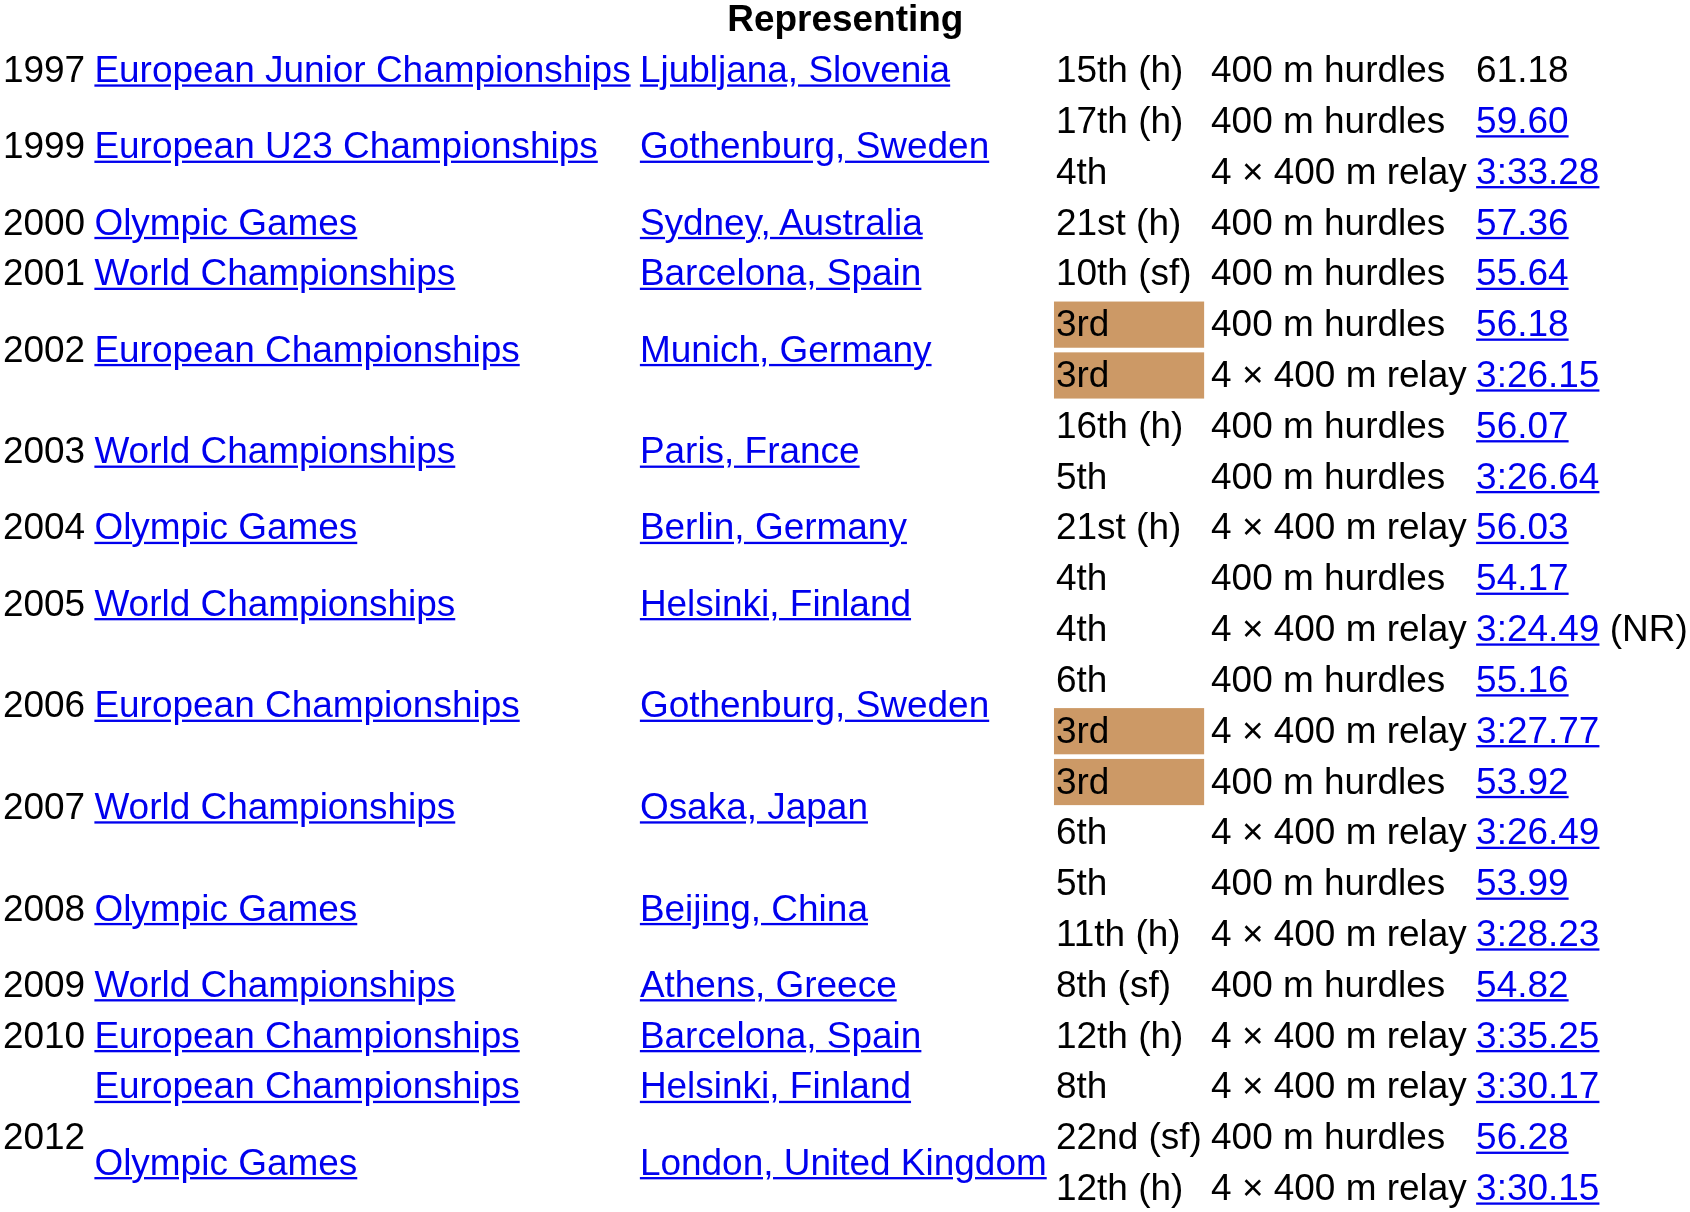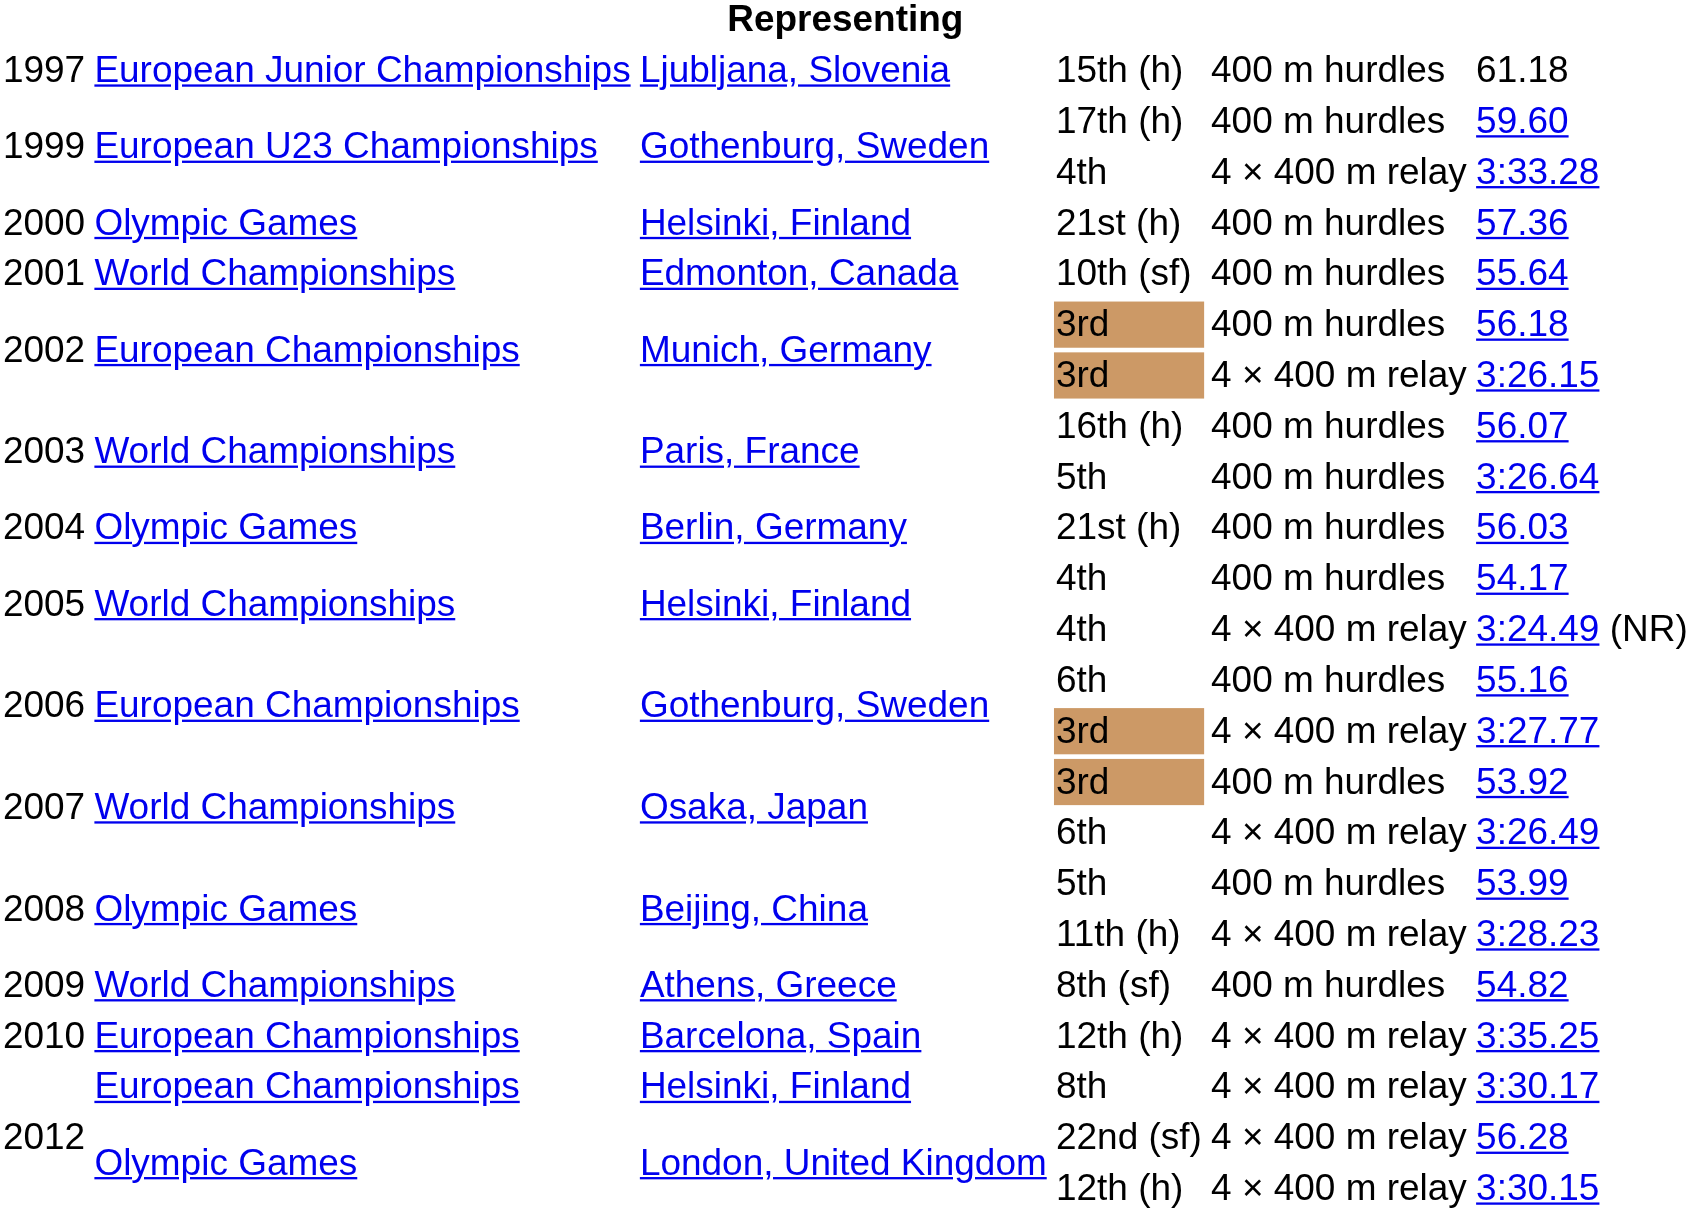2000 | column 3: Sydney, Australia -> Helsinki, Finland
2001 | column 3: Barcelona, Spain -> Edmonton, Canada
2004 | column 5: 4 × 400 m relay -> 400 m hurdles
2012 / 22nd (sf) | column 5: 400 m hurdles -> 4 × 400 m relay
